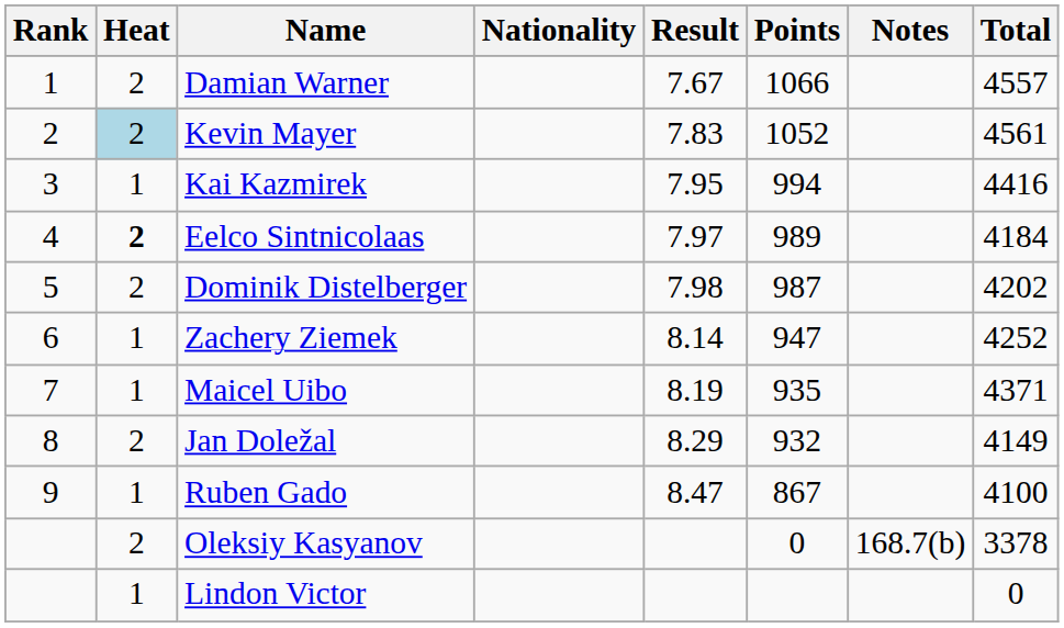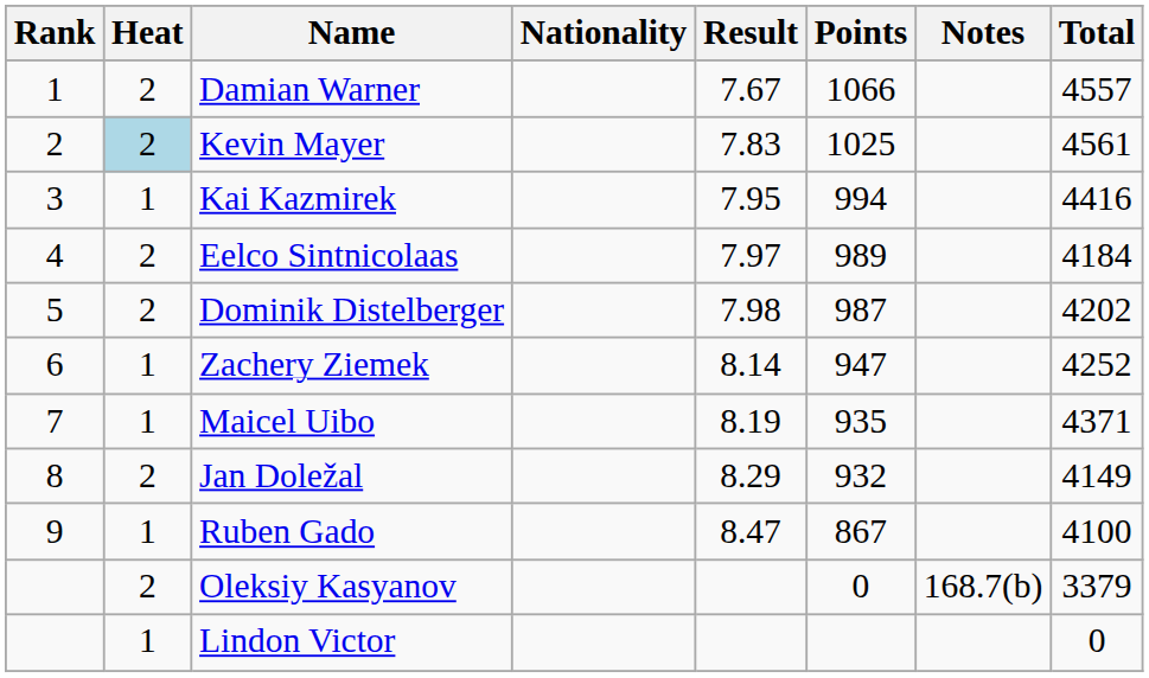Kevin Mayer | Points: 1052 -> 1025
Eelco Sintnicolaas | Heat: bold -> normal
Oleksiy Kasyanov | Total: 3378 -> 3379
